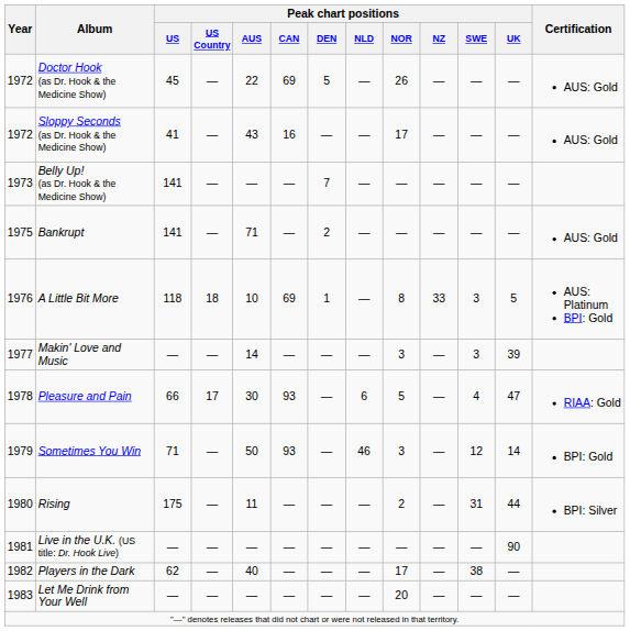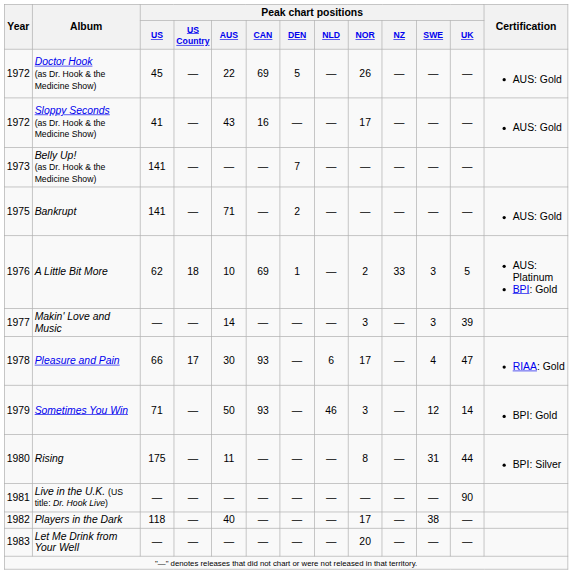A Little Bit More | Peak chart positions / US: 118 -> 62
A Little Bit More | Peak chart positions / NOR: 8 -> 2
Pleasure and Pain | Peak chart positions / NOR: 5 -> 17
Rising | Peak chart positions / NOR: 2 -> 8
Players in the Dark | Peak chart positions / US: 62 -> 118
